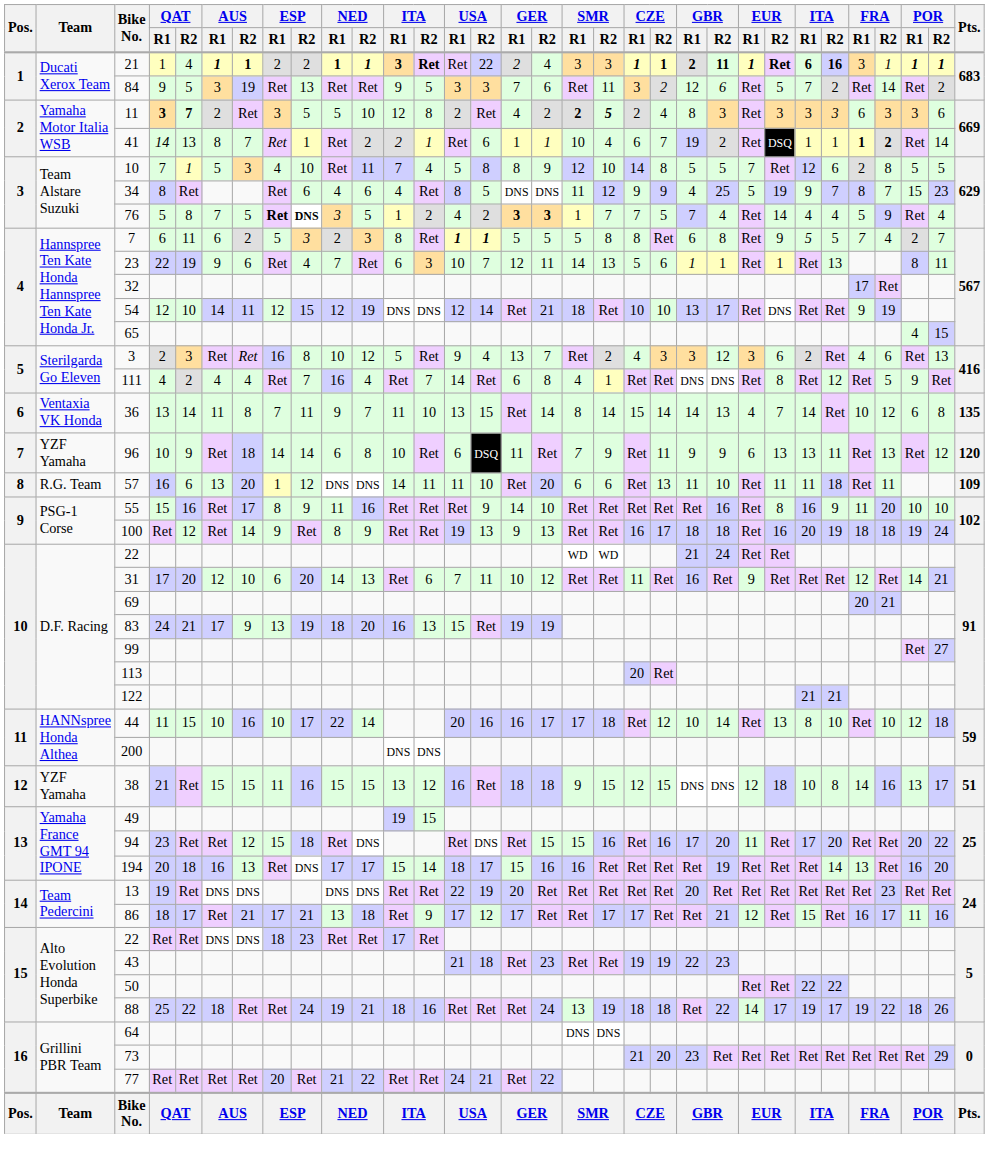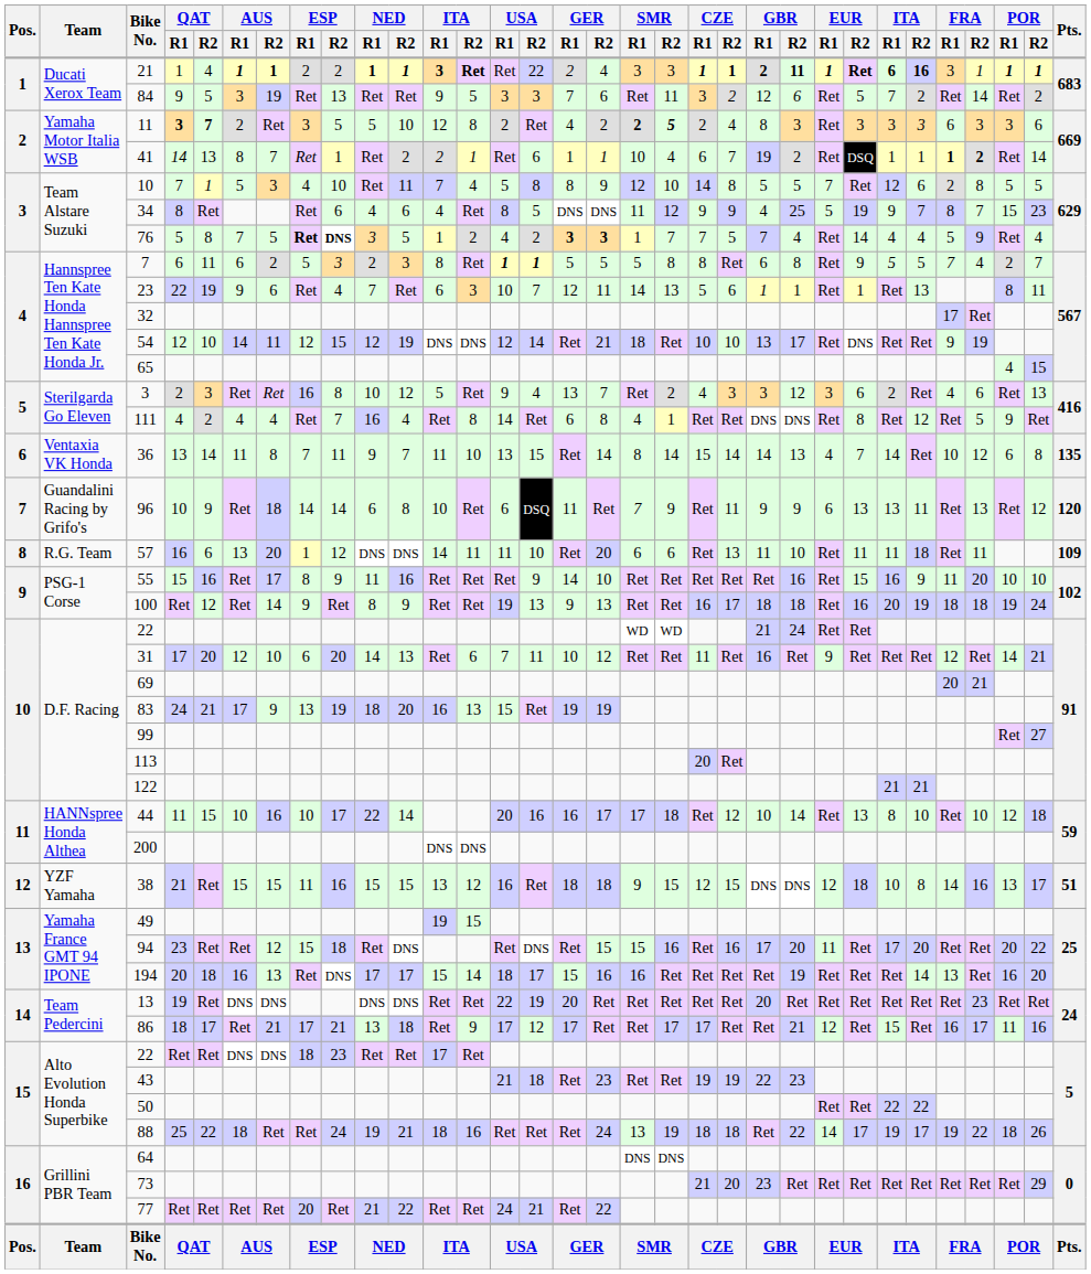111 | column 13: 7 -> 8
96 | Team: YZF Yamaha -> Guandalini Racing by Grifo's
55 | EUR / R2: 8 -> 15
